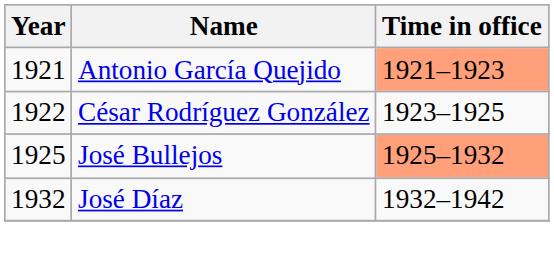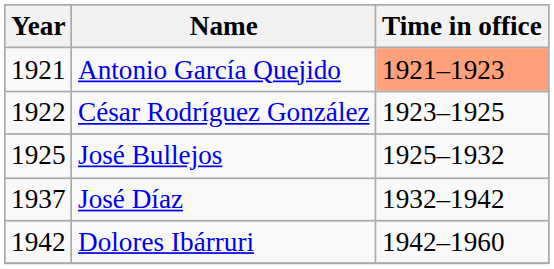José Bullejos | Time in office: lightsalmon background -> no background
José Díaz | Year: 1932 -> 1937
+ row: 1942 | Dolores Ibárruri | 1942–1960
